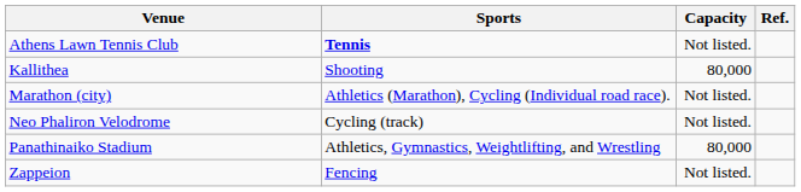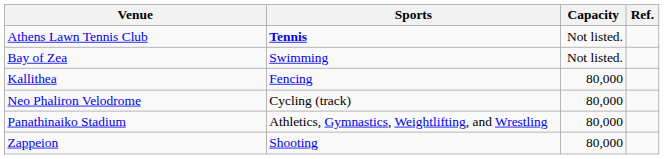+ row: Bay of Zea | Swimming | Not listed.
Kallithea | Sports: Shooting -> Fencing
- row: Marathon (city) | Athletics (Marathon), Cycling (Individual road race). | Not listed.
Neo Phaliron Velodrome | Capacity: Not listed. -> 80,000
Zappeion | Sports: Fencing -> Shooting
Zappeion | Capacity: Not listed. -> 80,000
